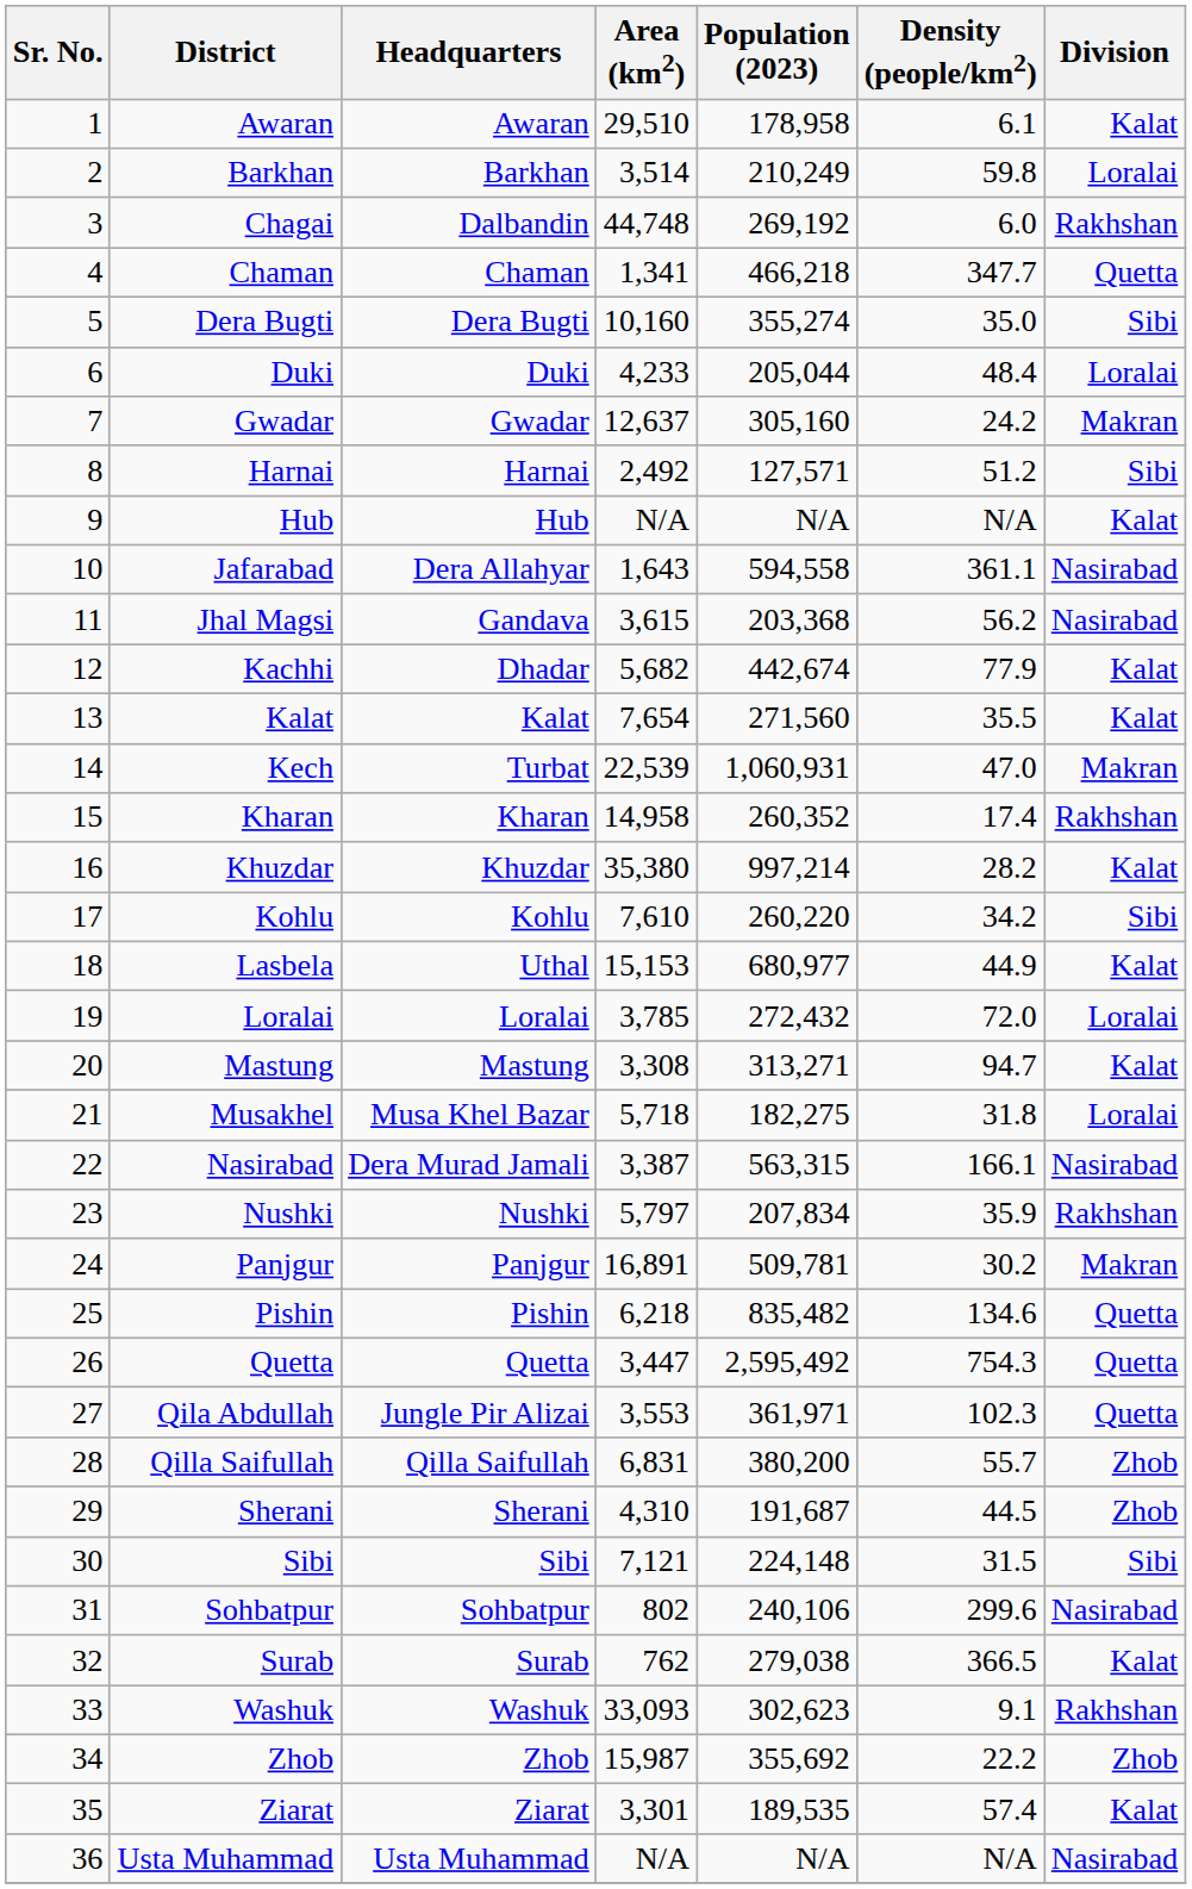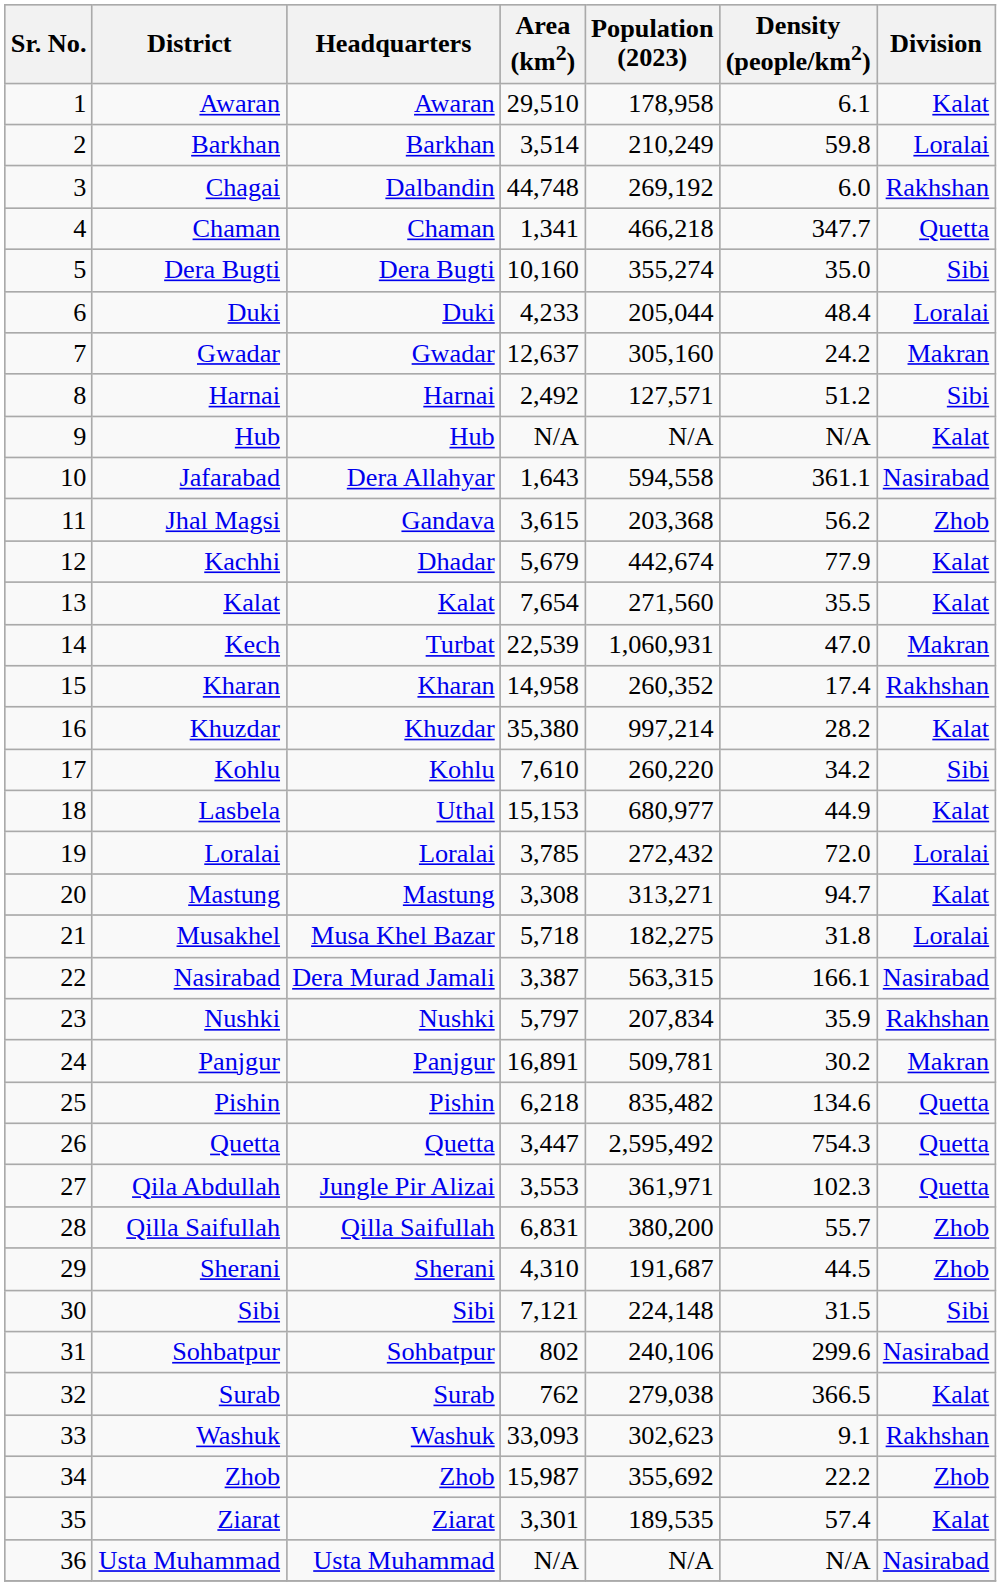Jhal Magsi | Division: Nasirabad -> Zhob
Kachhi | Area (km2): 5,682 -> 5,679
